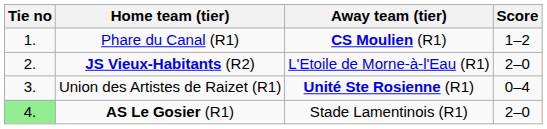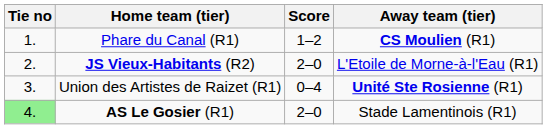columns swapped: Score <-> Away team (tier)
